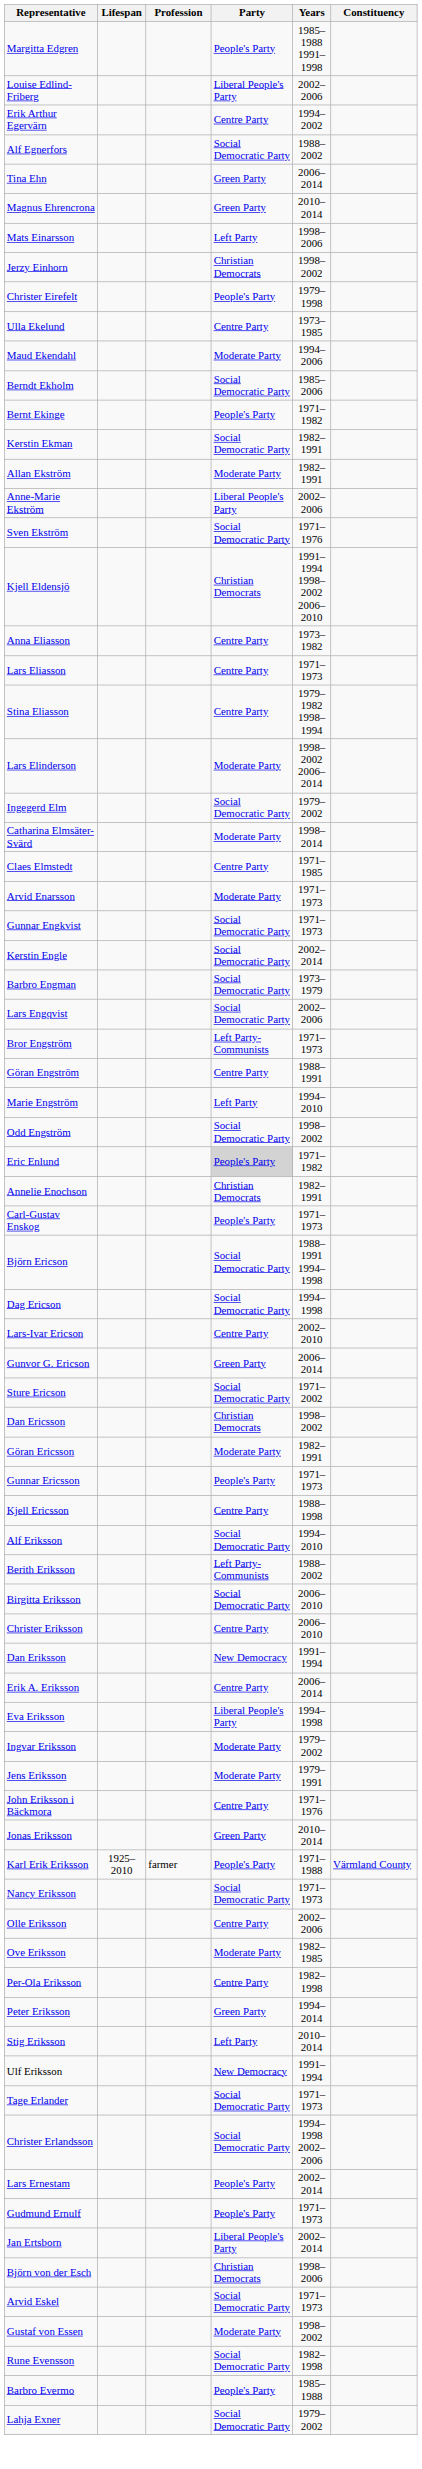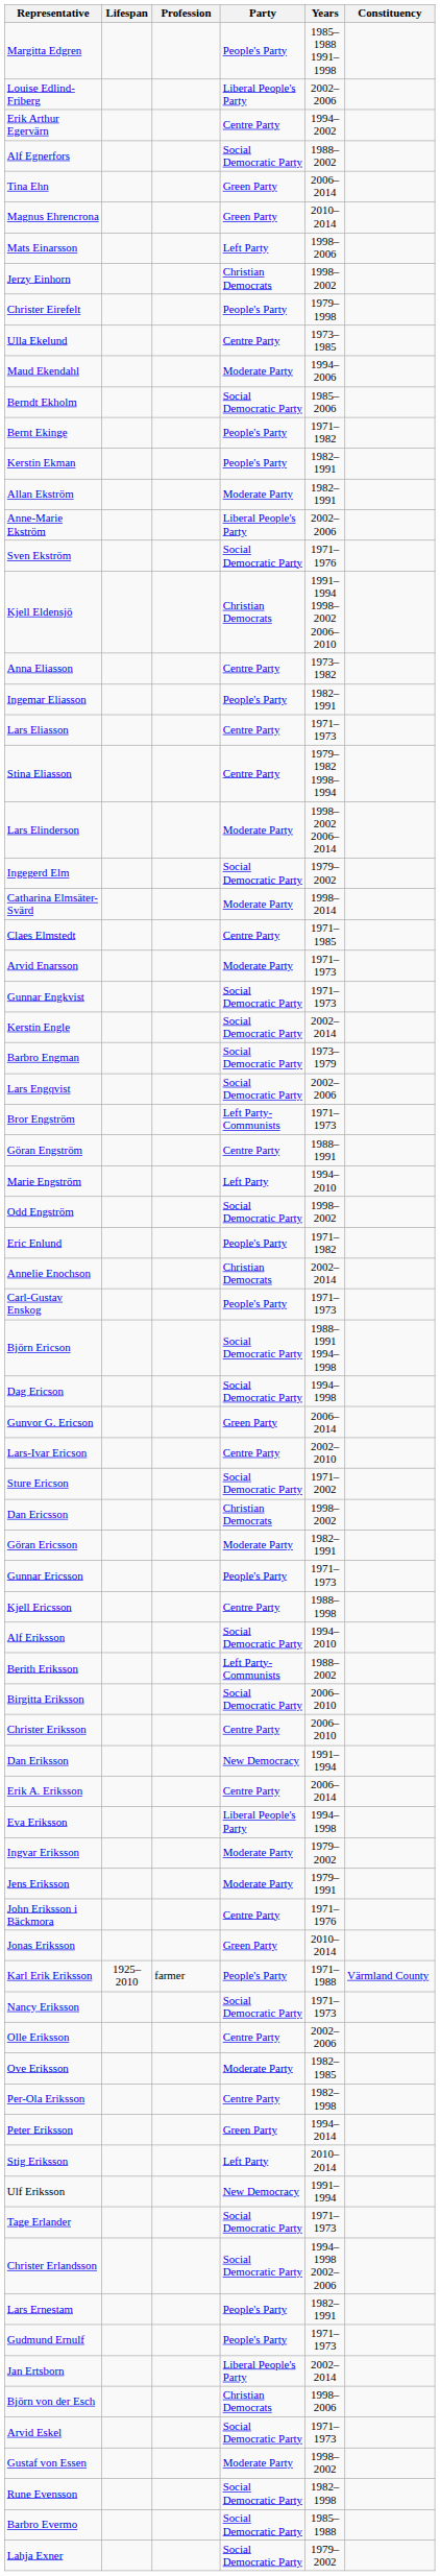Kerstin Ekman | Party: Social Democratic Party -> People's Party
+ row: Ingemar Eliasson | People's Party | 1982–1991
Eric Enlund | Party: lightgrey background -> no background
Annelie Enochson | Years: 1982–1991 -> 2002–2014
rows swapped: Gunvor G. Ericson <-> Lars-Ivar Ericson
Lars Ernestam | Years: 2002–2014 -> 1982–1991
Barbro Evermo | Party: People's Party -> Social Democratic Party
